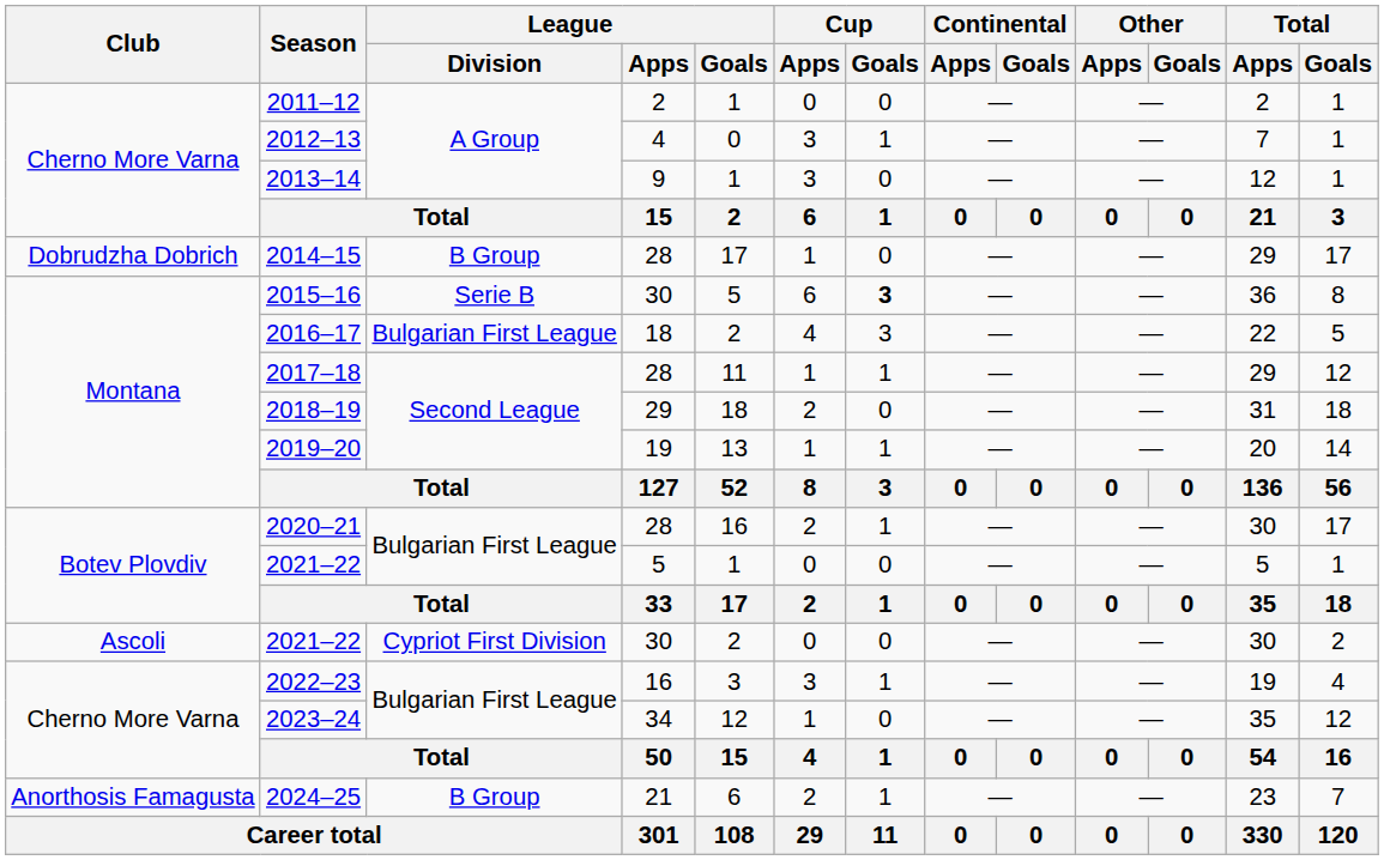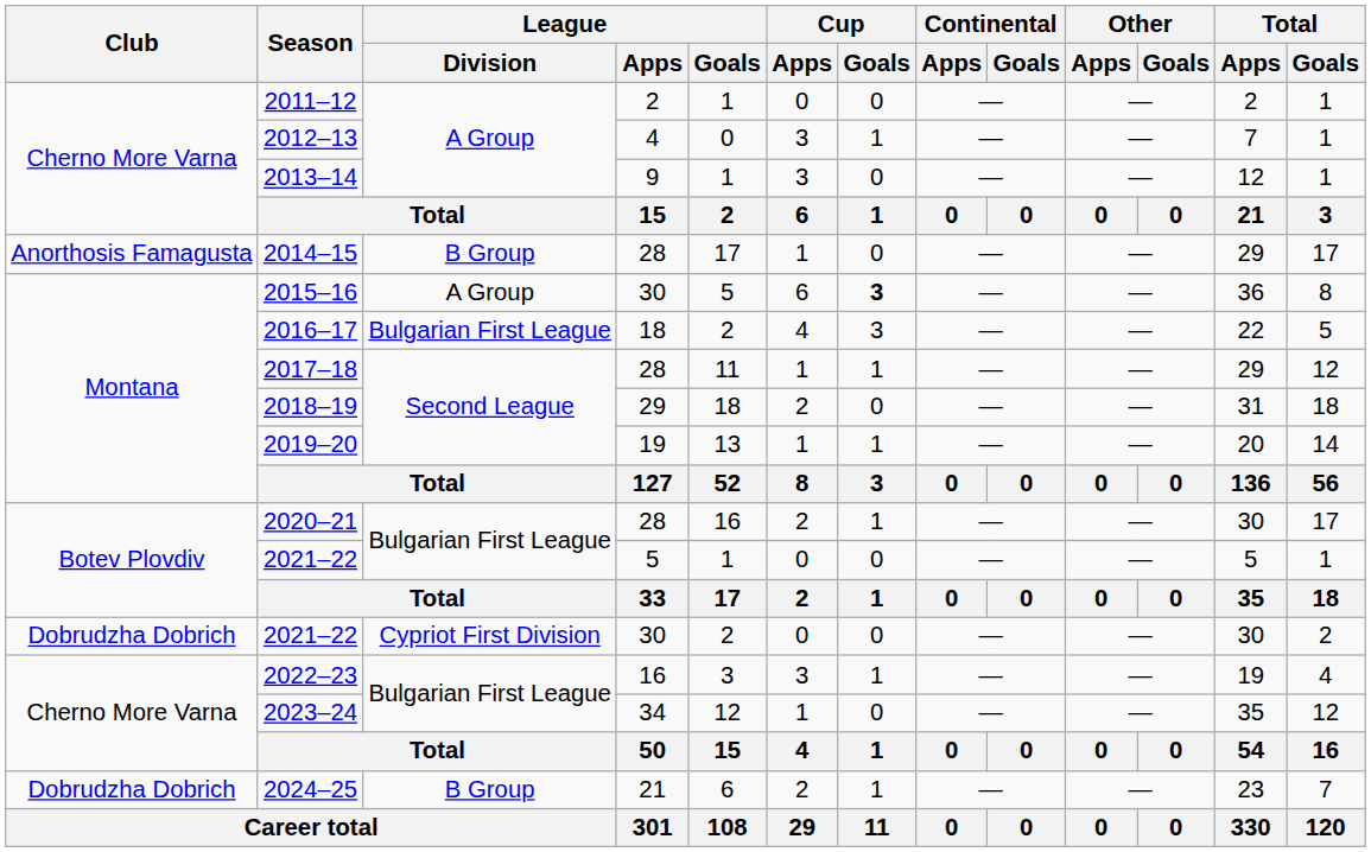2014–15 | Club: Dobrudzha Dobrich -> Anorthosis Famagusta
2015–16 | League / Division: Serie B -> A Group
2021–22 / 30 | Club: Ascoli -> Dobrudzha Dobrich
2024–25 | Club: Anorthosis Famagusta -> Dobrudzha Dobrich
